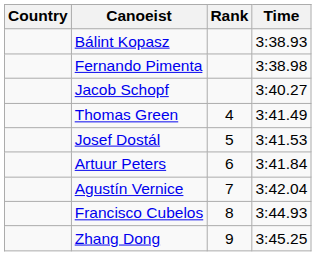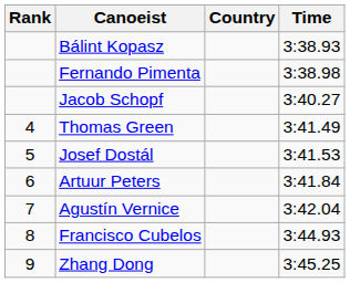columns swapped: Rank <-> Country
